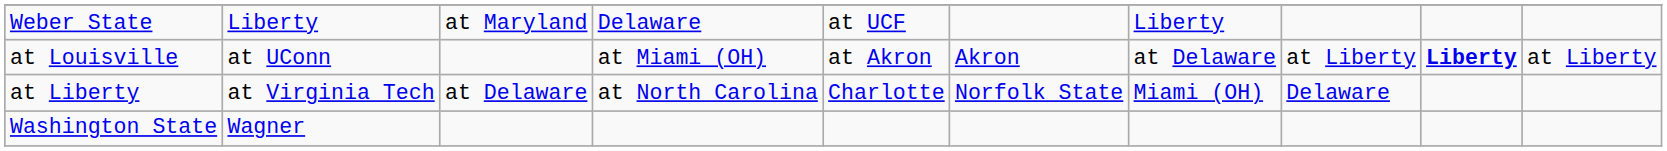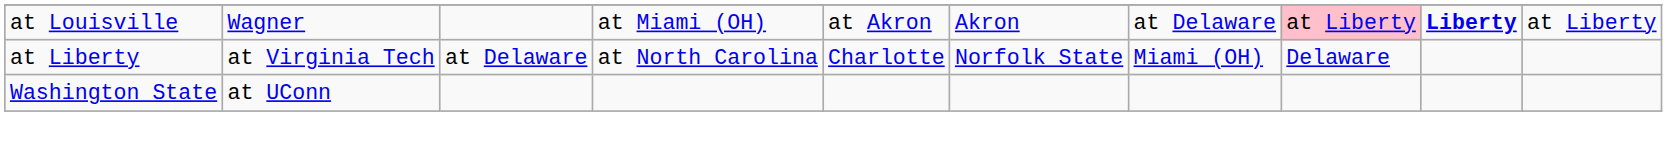- row: Weber State | Liberty | at Maryland | Delaware | at UCF | Liberty
at Louisville | column 2: at UConn -> Wagner
at Louisville | column 8: no background -> pink background
Washington State | column 2: Wagner -> at UConn
